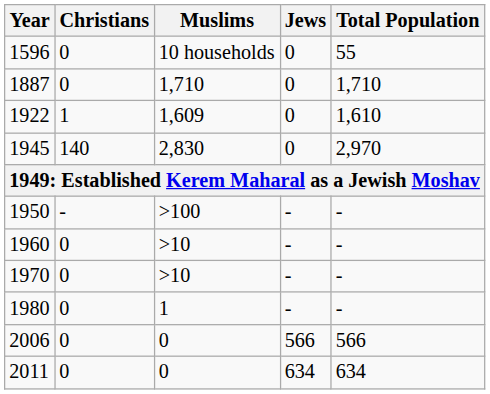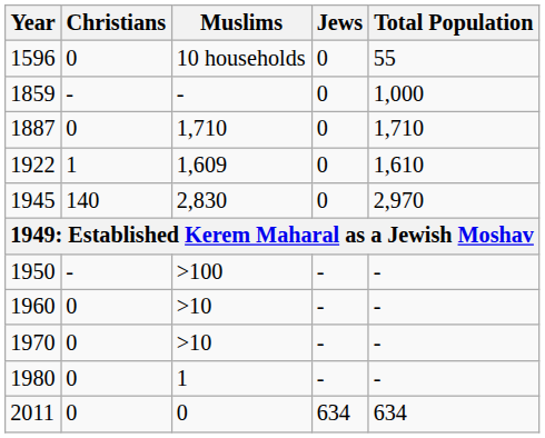+ row: 1859 | - | - | 0 | 1,000
- row: 2006 | 0 | 0 | 566 | 566
